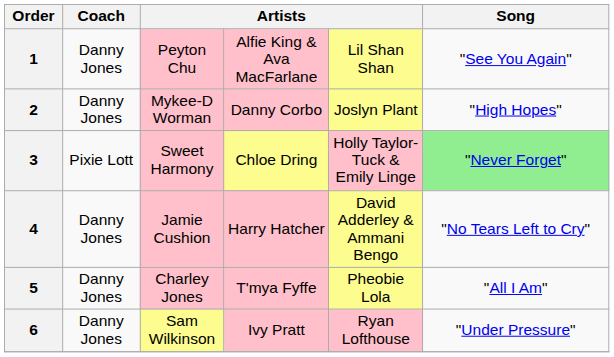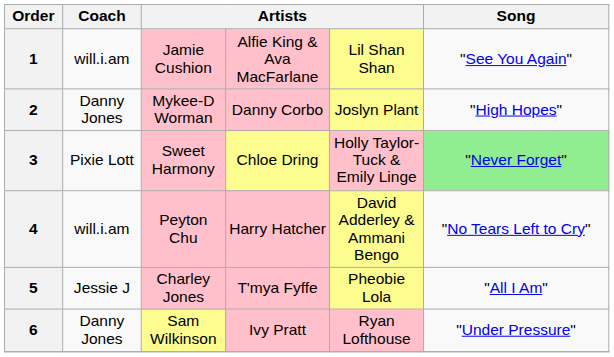1 | Coach: Danny Jones -> will.i.am
1 | column 3: Peyton Chu -> Jamie Cushion
4 | Coach: Danny Jones -> will.i.am
4 | column 3: Jamie Cushion -> Peyton Chu
5 | Coach: Danny Jones -> Jessie J
